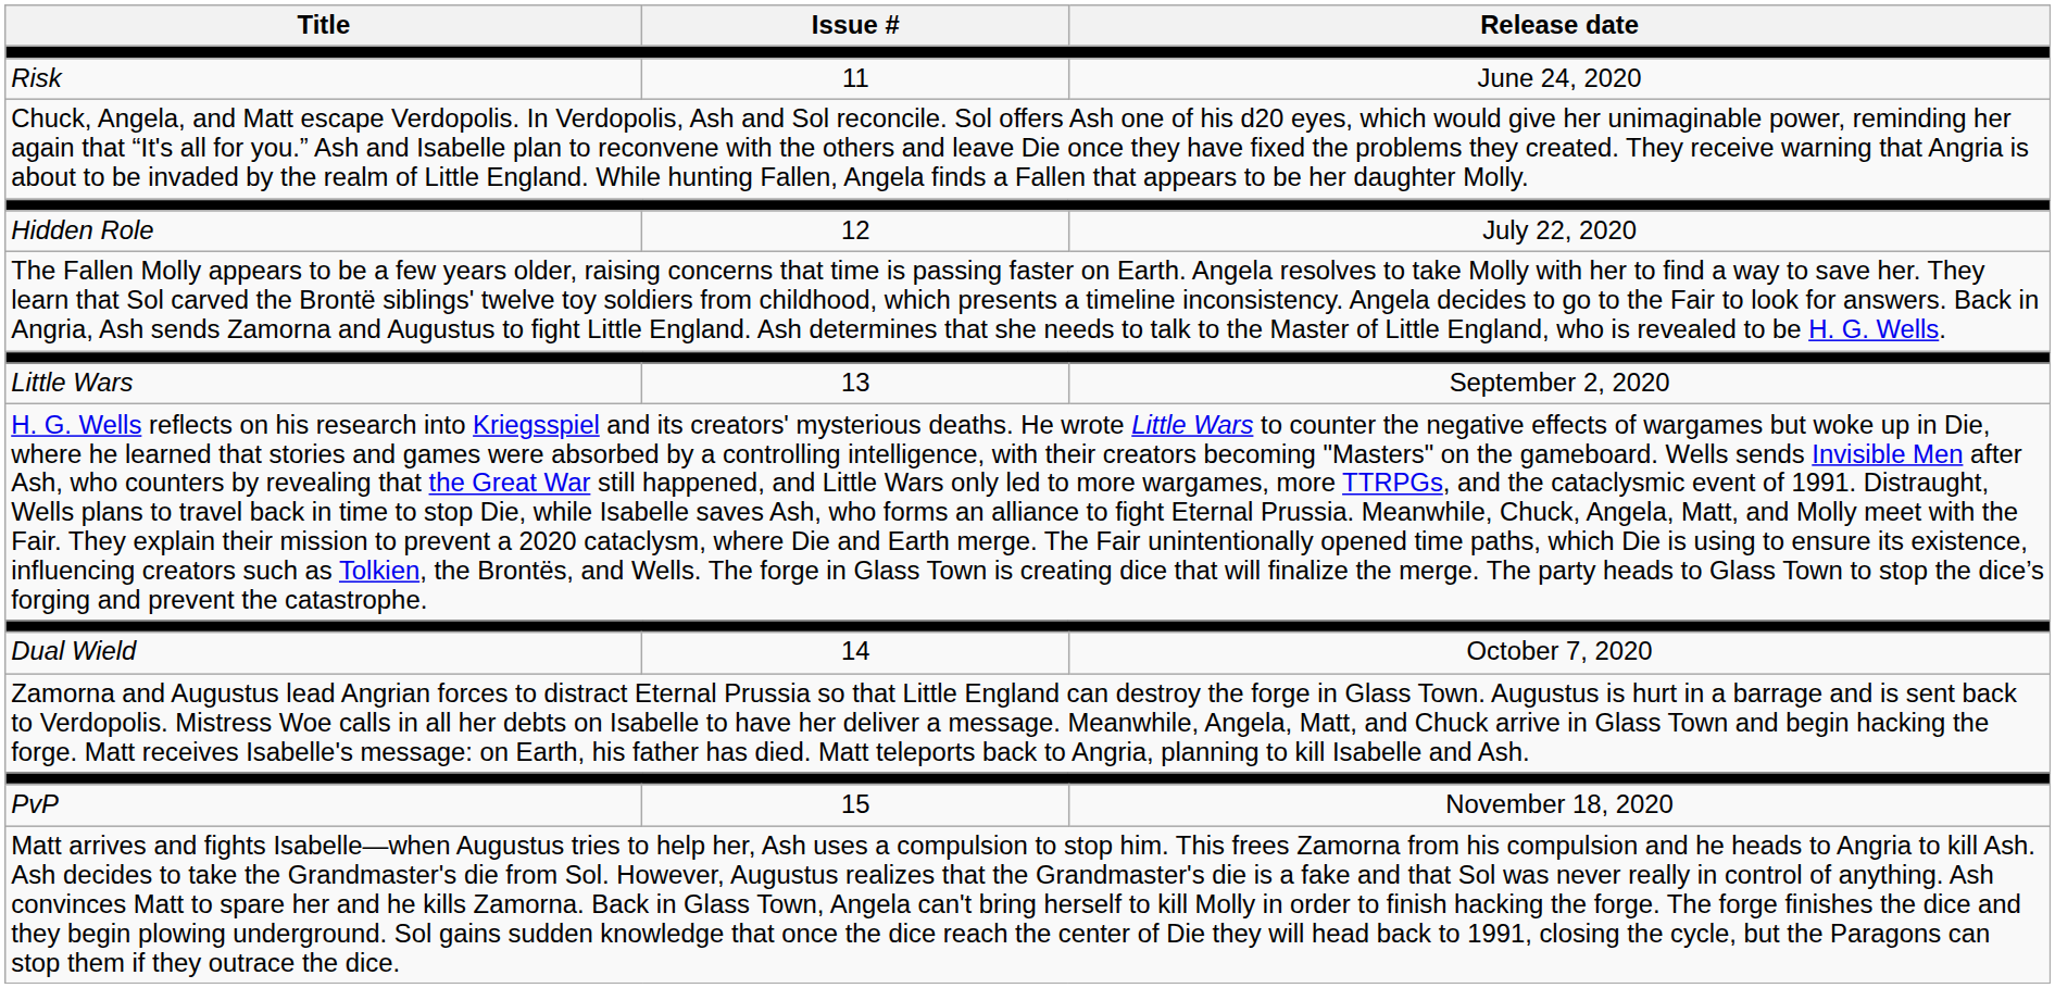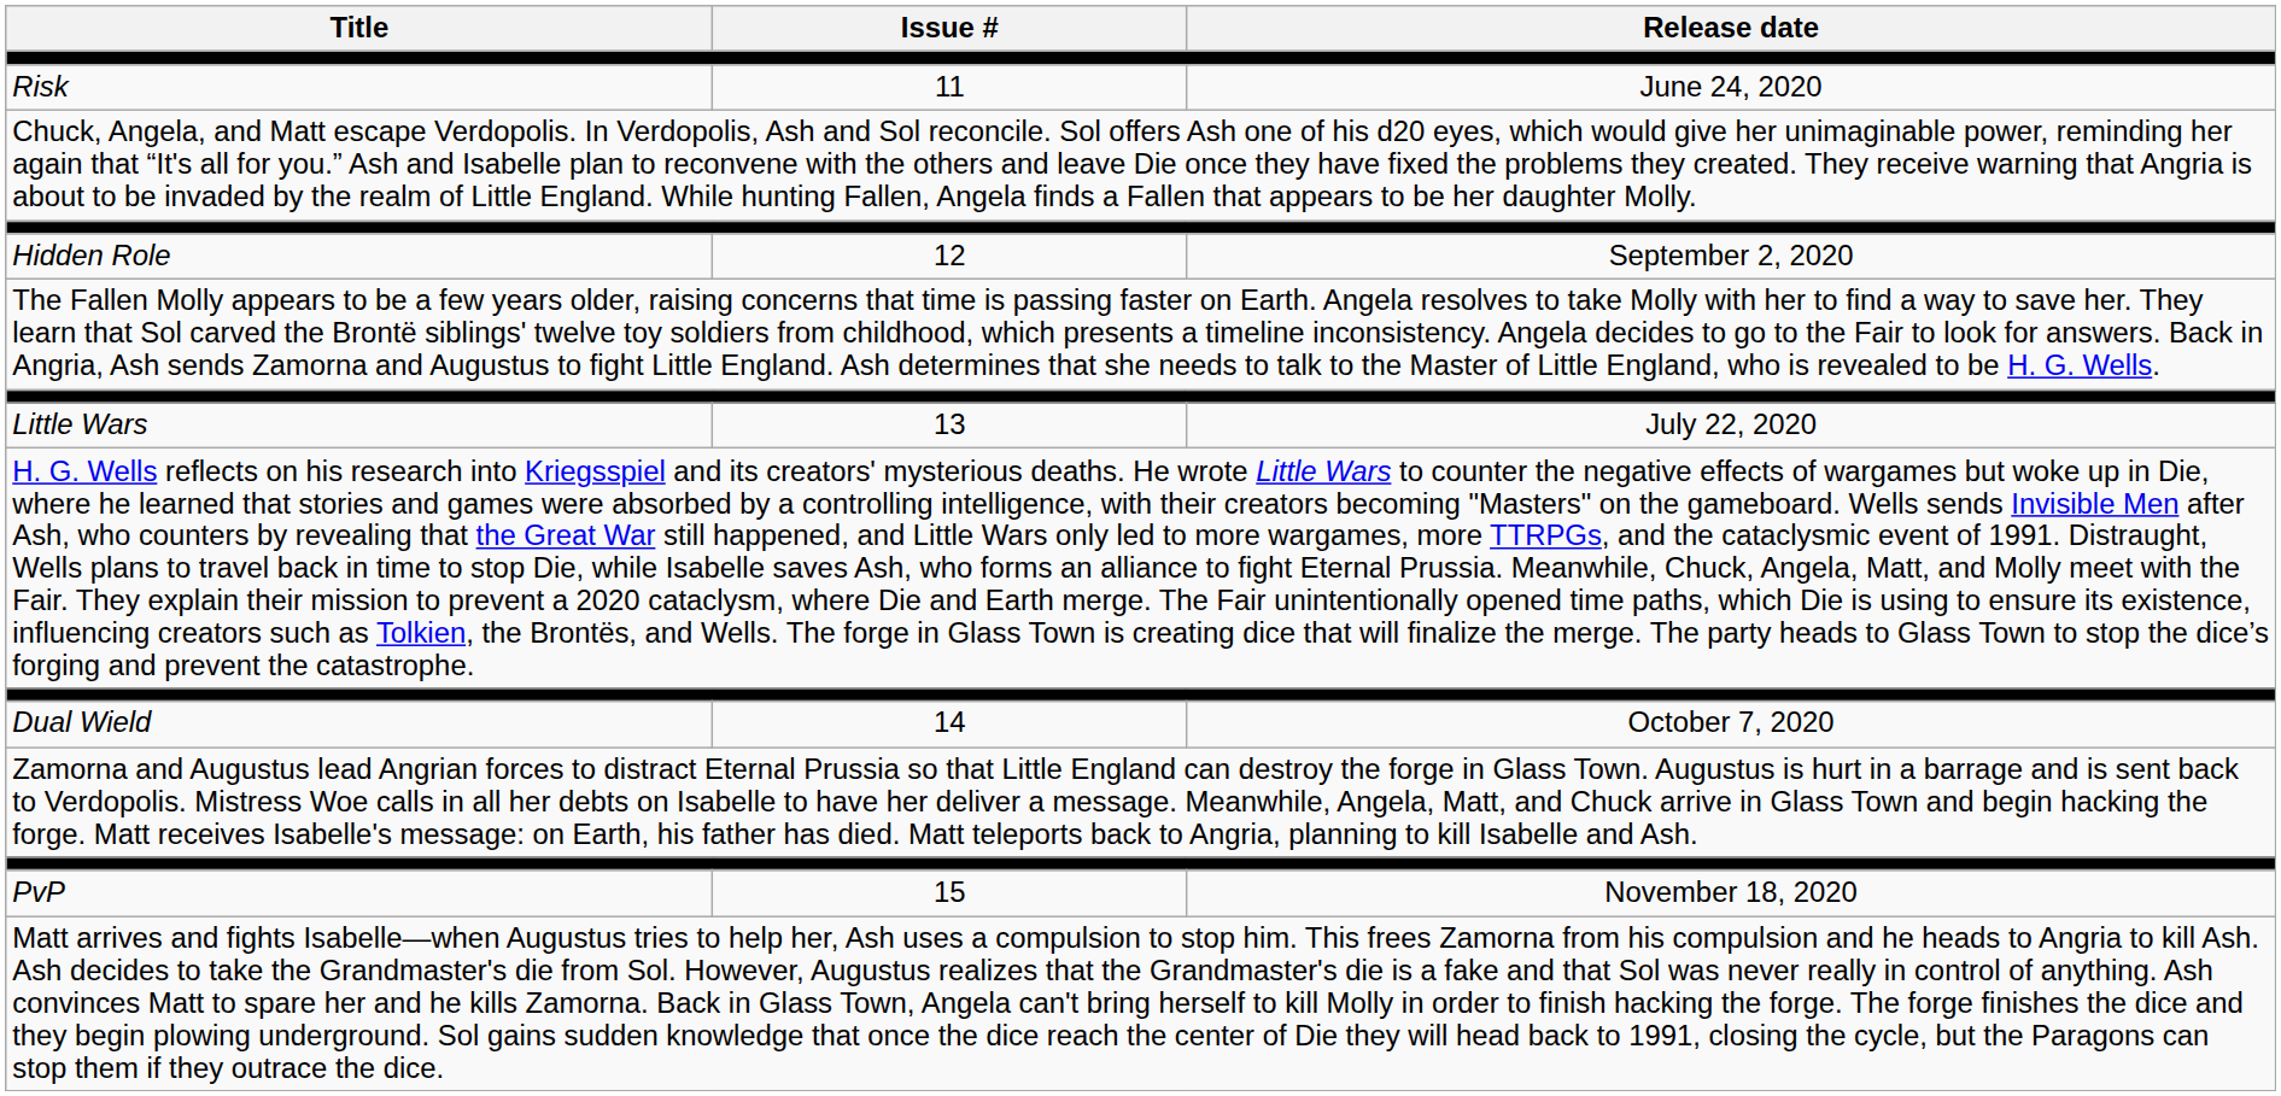Hidden Role | Release date: July 22, 2020 -> September 2, 2020
Little Wars | Release date: September 2, 2020 -> July 22, 2020
